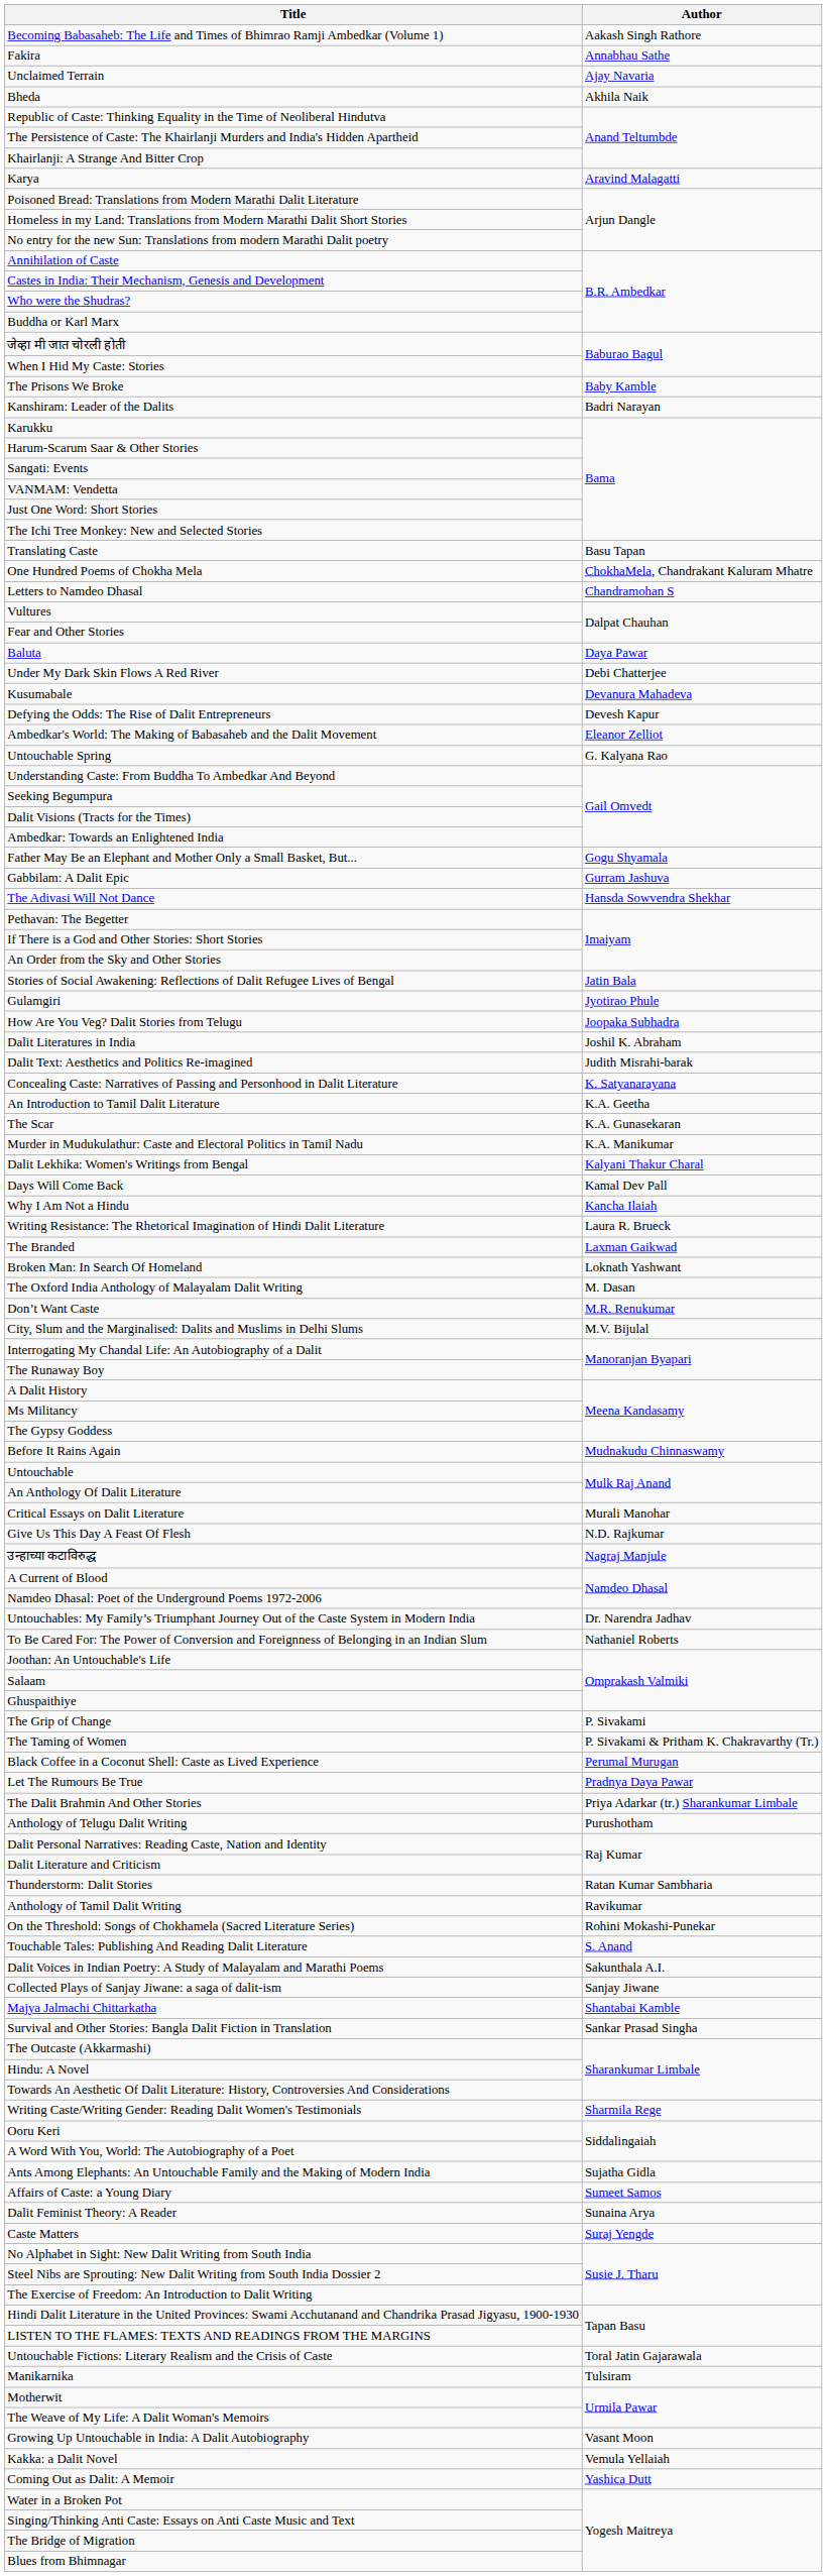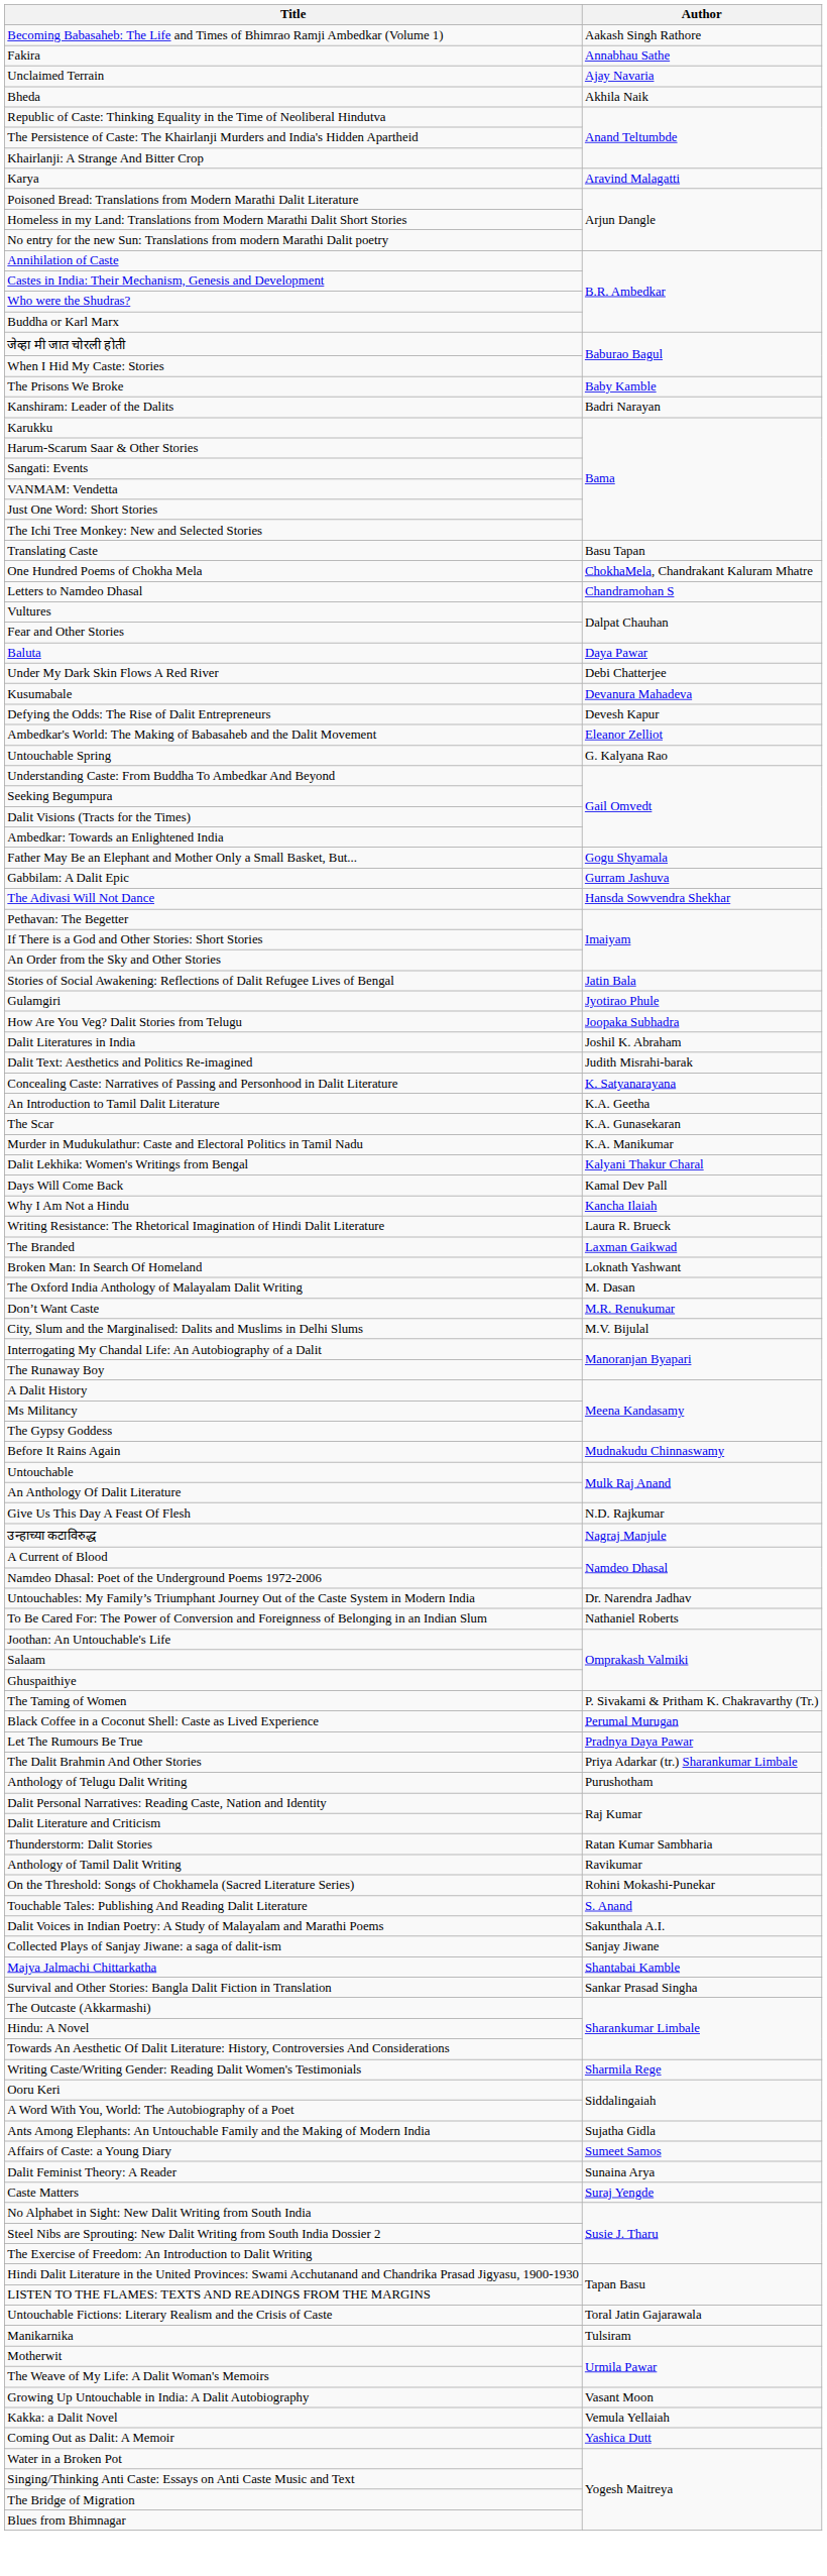- row: Critical Essays on Dalit Literature | Murali Manohar
- row: The Grip of Change | P. Sivakami
